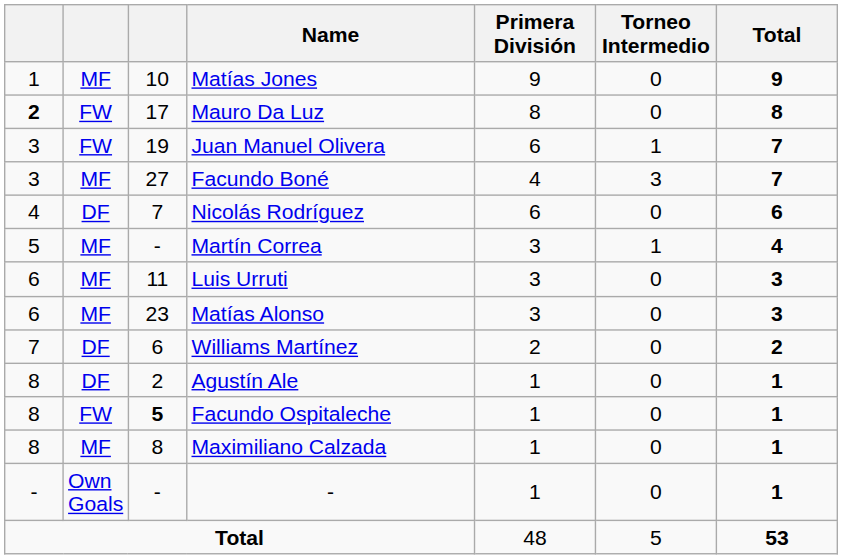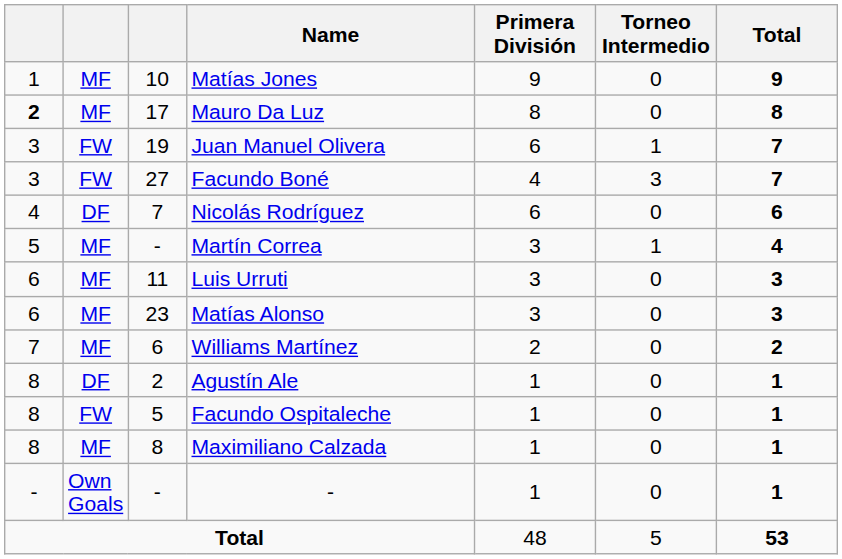Mauro Da Luz | column 2: FW -> MF
Facundo Boné | column 2: MF -> FW
Williams Martínez | column 2: DF -> MF
Facundo Ospitaleche | column 3: bold -> normal
